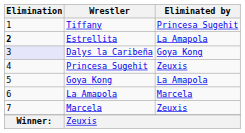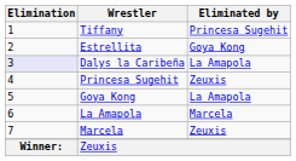Estrellita | Elimination: bold -> normal
Estrellita | Eliminated by: La Amapola -> Goya Kong
Dalys la Caribeña | Eliminated by: Goya Kong -> La Amapola
